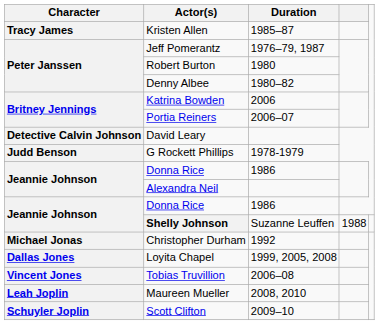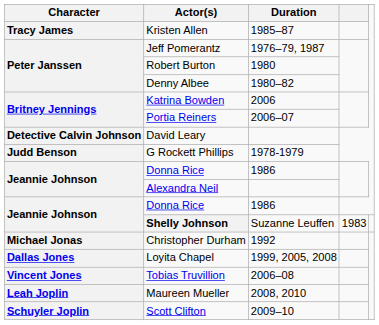Shelly Johnson | column 4: 1988 -> 1983
